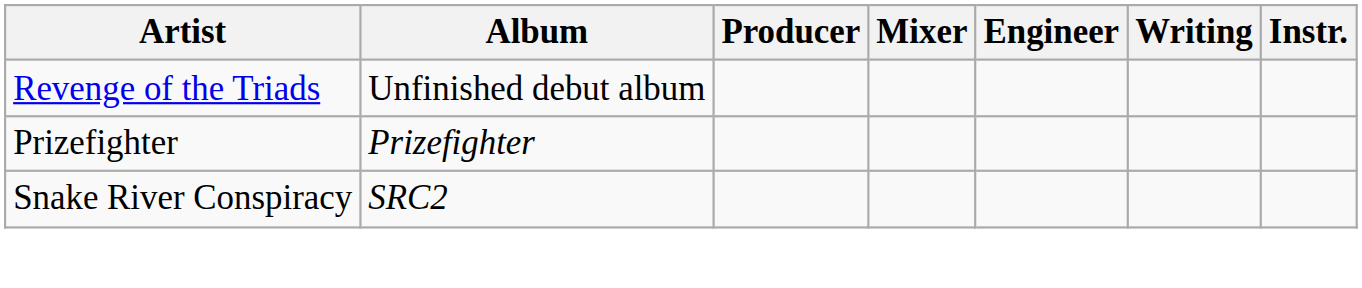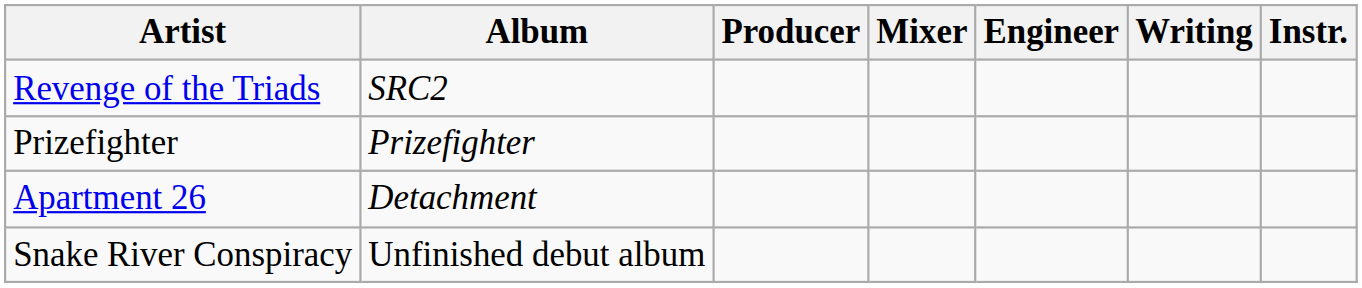Revenge of the Triads | Album: Unfinished debut album -> SRC2
+ row: Apartment 26 | Detachment
Snake River Conspiracy | Album: SRC2 -> Unfinished debut album
